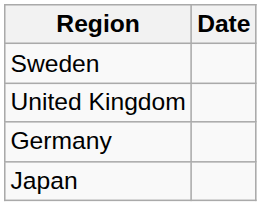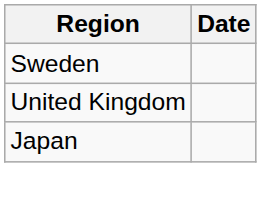- row: Germany
